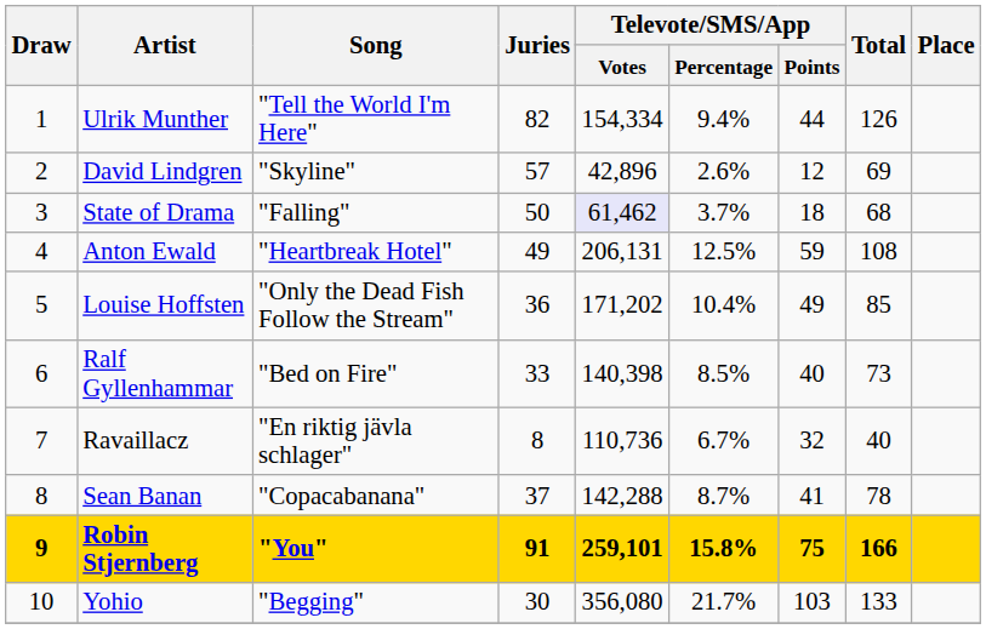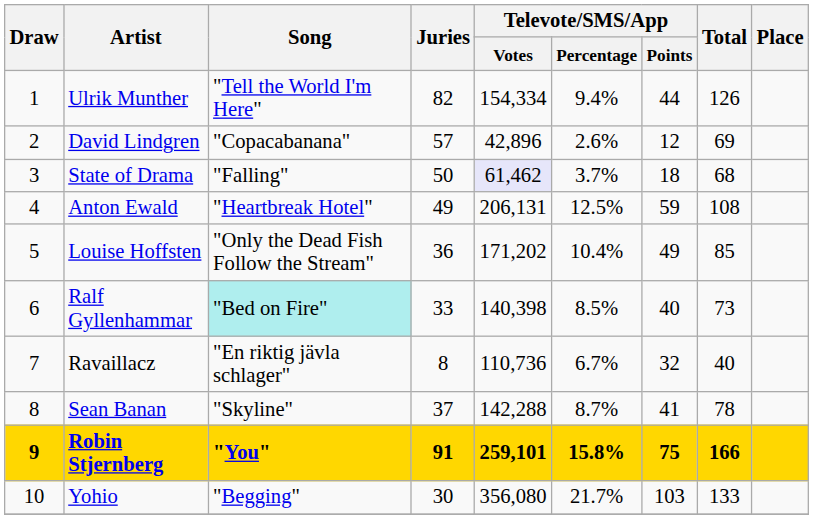David Lindgren | Song: "Skyline" -> "Copacabanana"
Ralf Gyllenhammar | Song: no background -> paleturquoise background
Sean Banan | Song: "Copacabanana" -> "Skyline"
